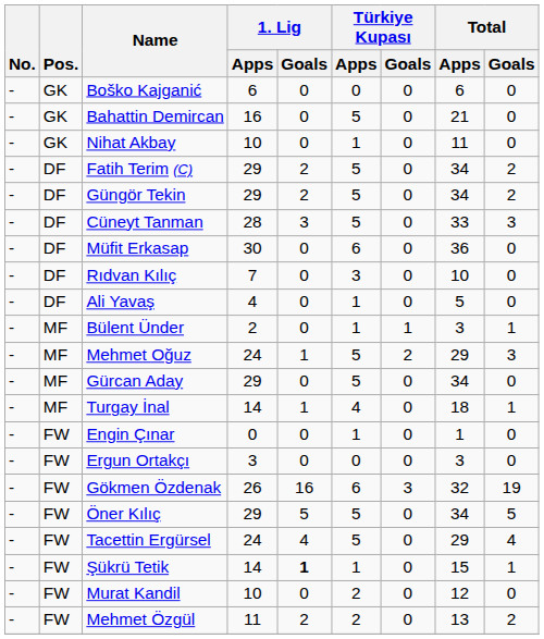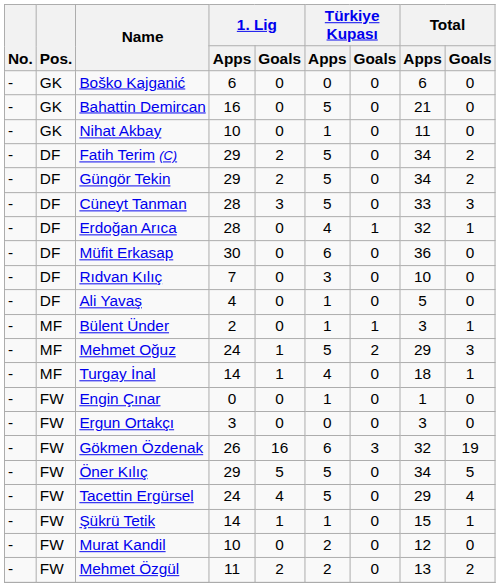+ row: - | DF | Erdoğan Arıca | 28 | 0 | 4 | 1 | 32 | 1
- row: - | MF | Gürcan Aday | 29 | 0 | 5 | 0 | 34 | 0
Şükrü Tetik | 1. Lig / Goals: bold -> normal
